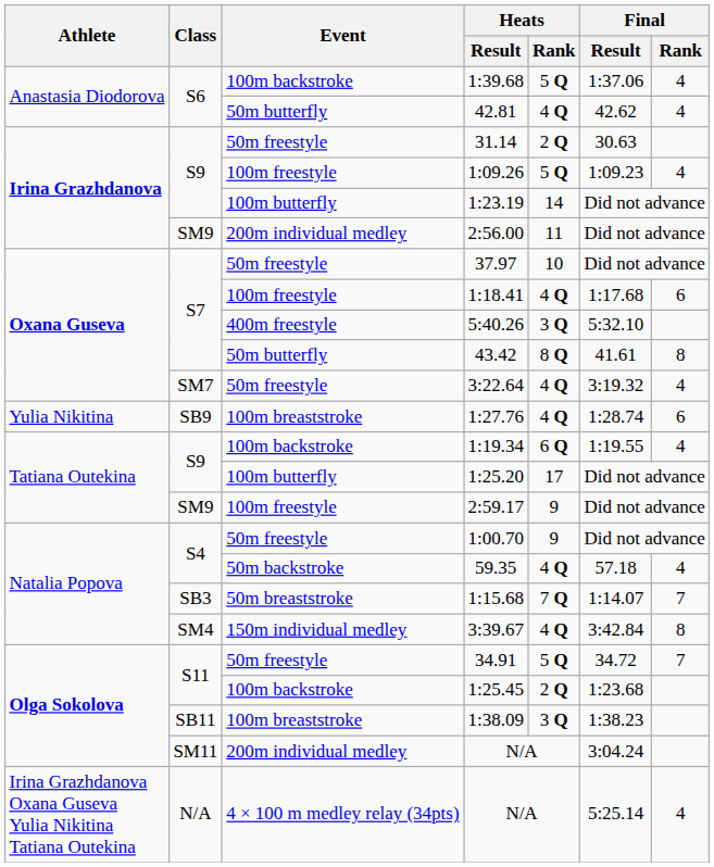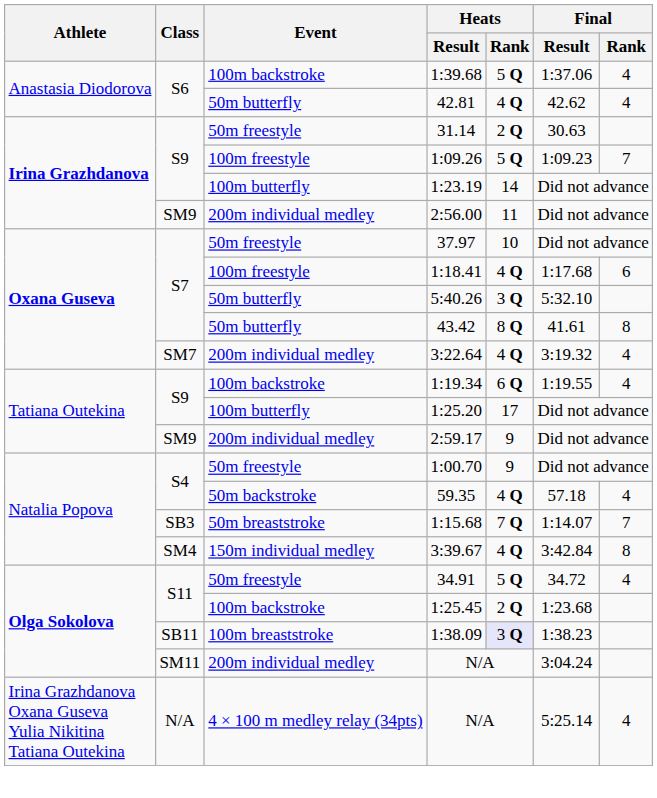1:09.26 | Final / Rank: 4 -> 7
5:40.26 | Event: 400m freestyle -> 50m butterfly
3:22.64 | Event: 50m freestyle -> 200m individual medley
- row: Yulia Nikitina | SB9 | 100m breaststroke | 1:27.76 | 4 Q | 1:28.74 | 6
2:59.17 | Event: 100m freestyle -> 200m individual medley
34.91 | Final / Rank: 7 -> 4
1:38.09 | Heats / Rank: no background -> lavender background
